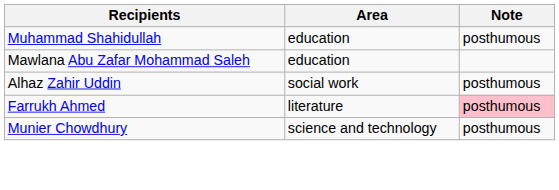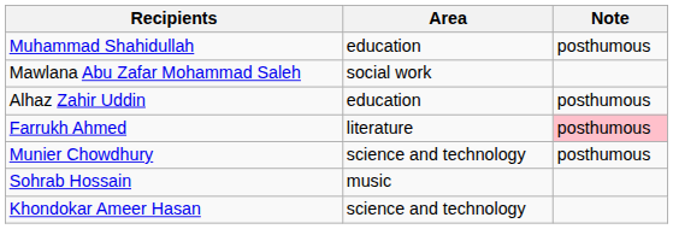Mawlana Abu Zafar Mohammad Saleh | Area: education -> social work
Alhaz Zahir Uddin | Area: social work -> education
+ row: Sohrab Hossain | music
+ row: Khondokar Ameer Hasan | science and technology
